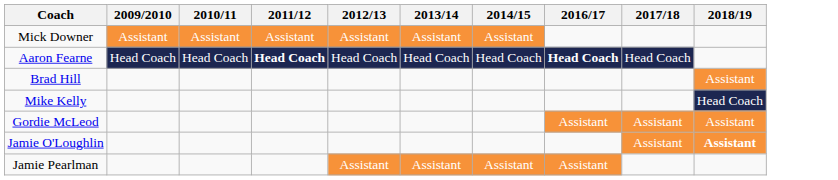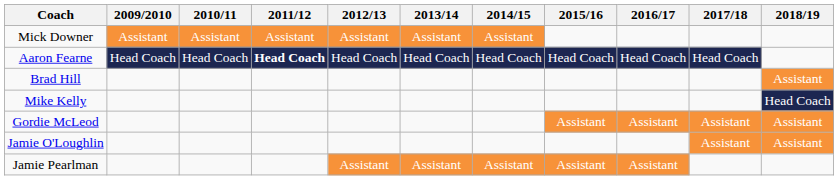+ column: 2015/16 | Head Coach | Assistant | Assistant
Aaron Fearne | 2016/17: bold -> normal
Jamie O'Loughlin | 2018/19: bold -> normal
